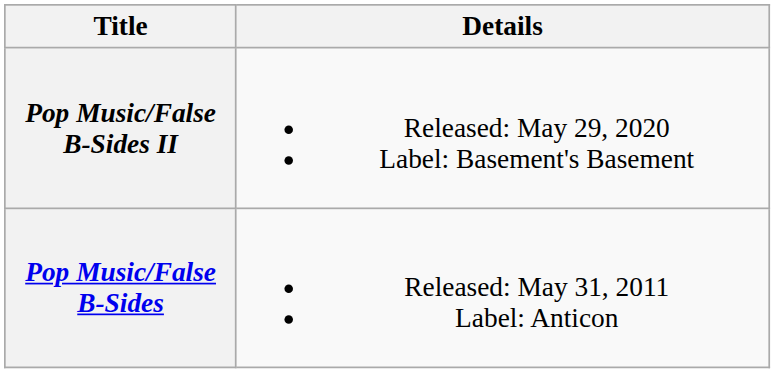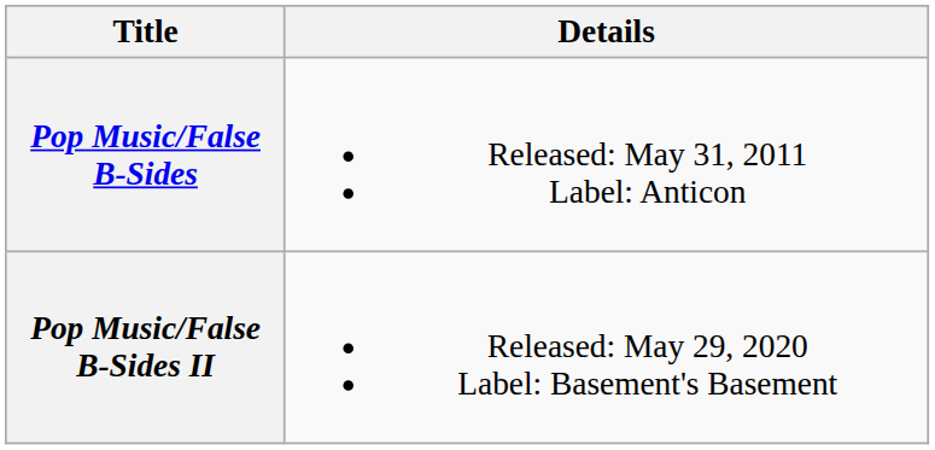rows swapped: Pop Music/False B-Sides <-> Pop Music/False B-Sides II
